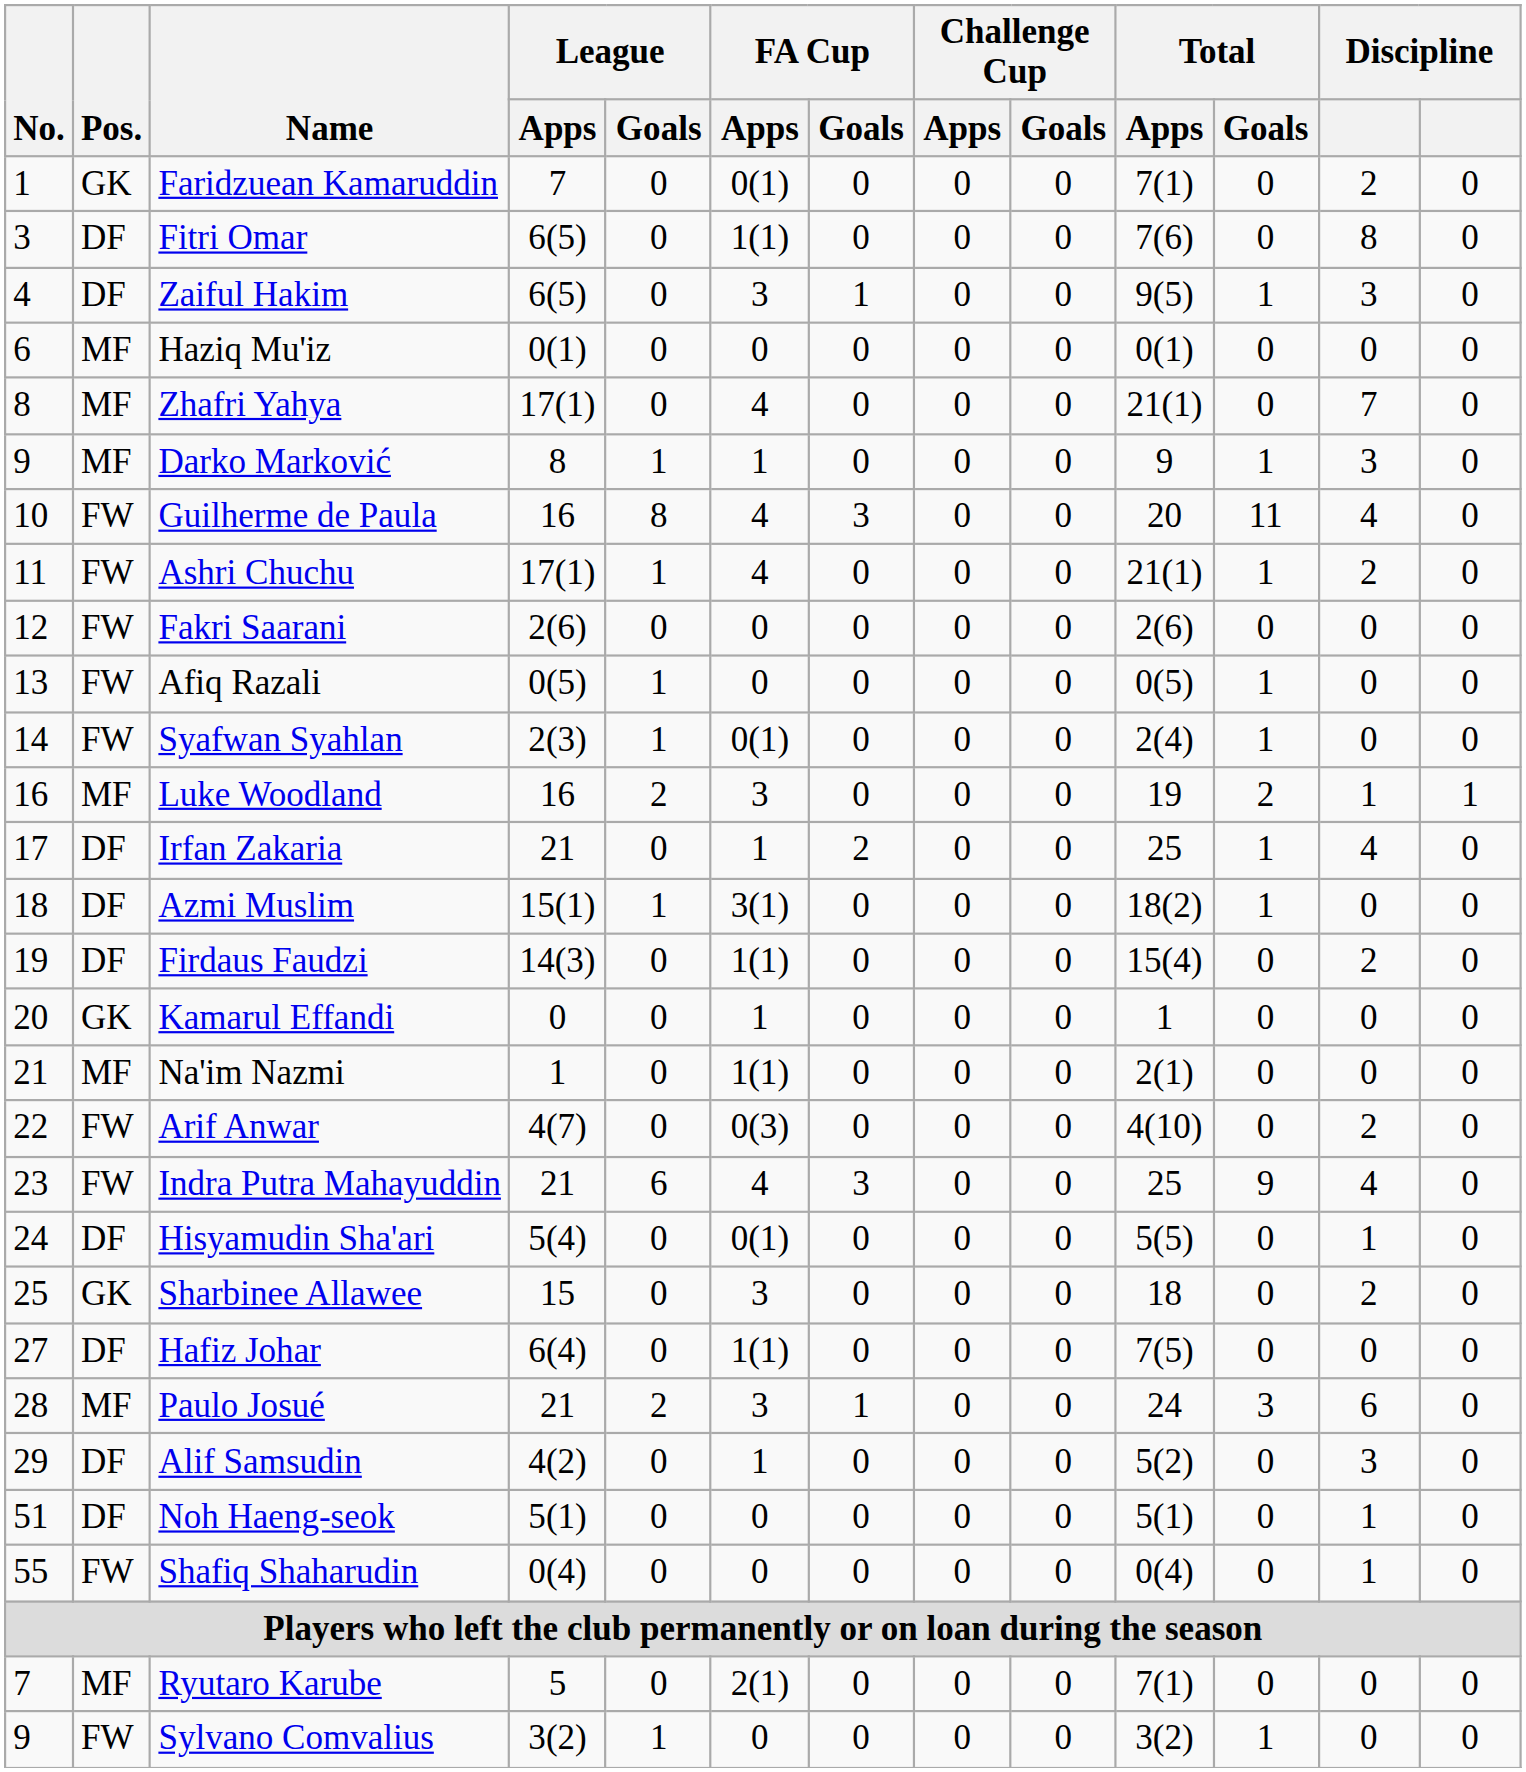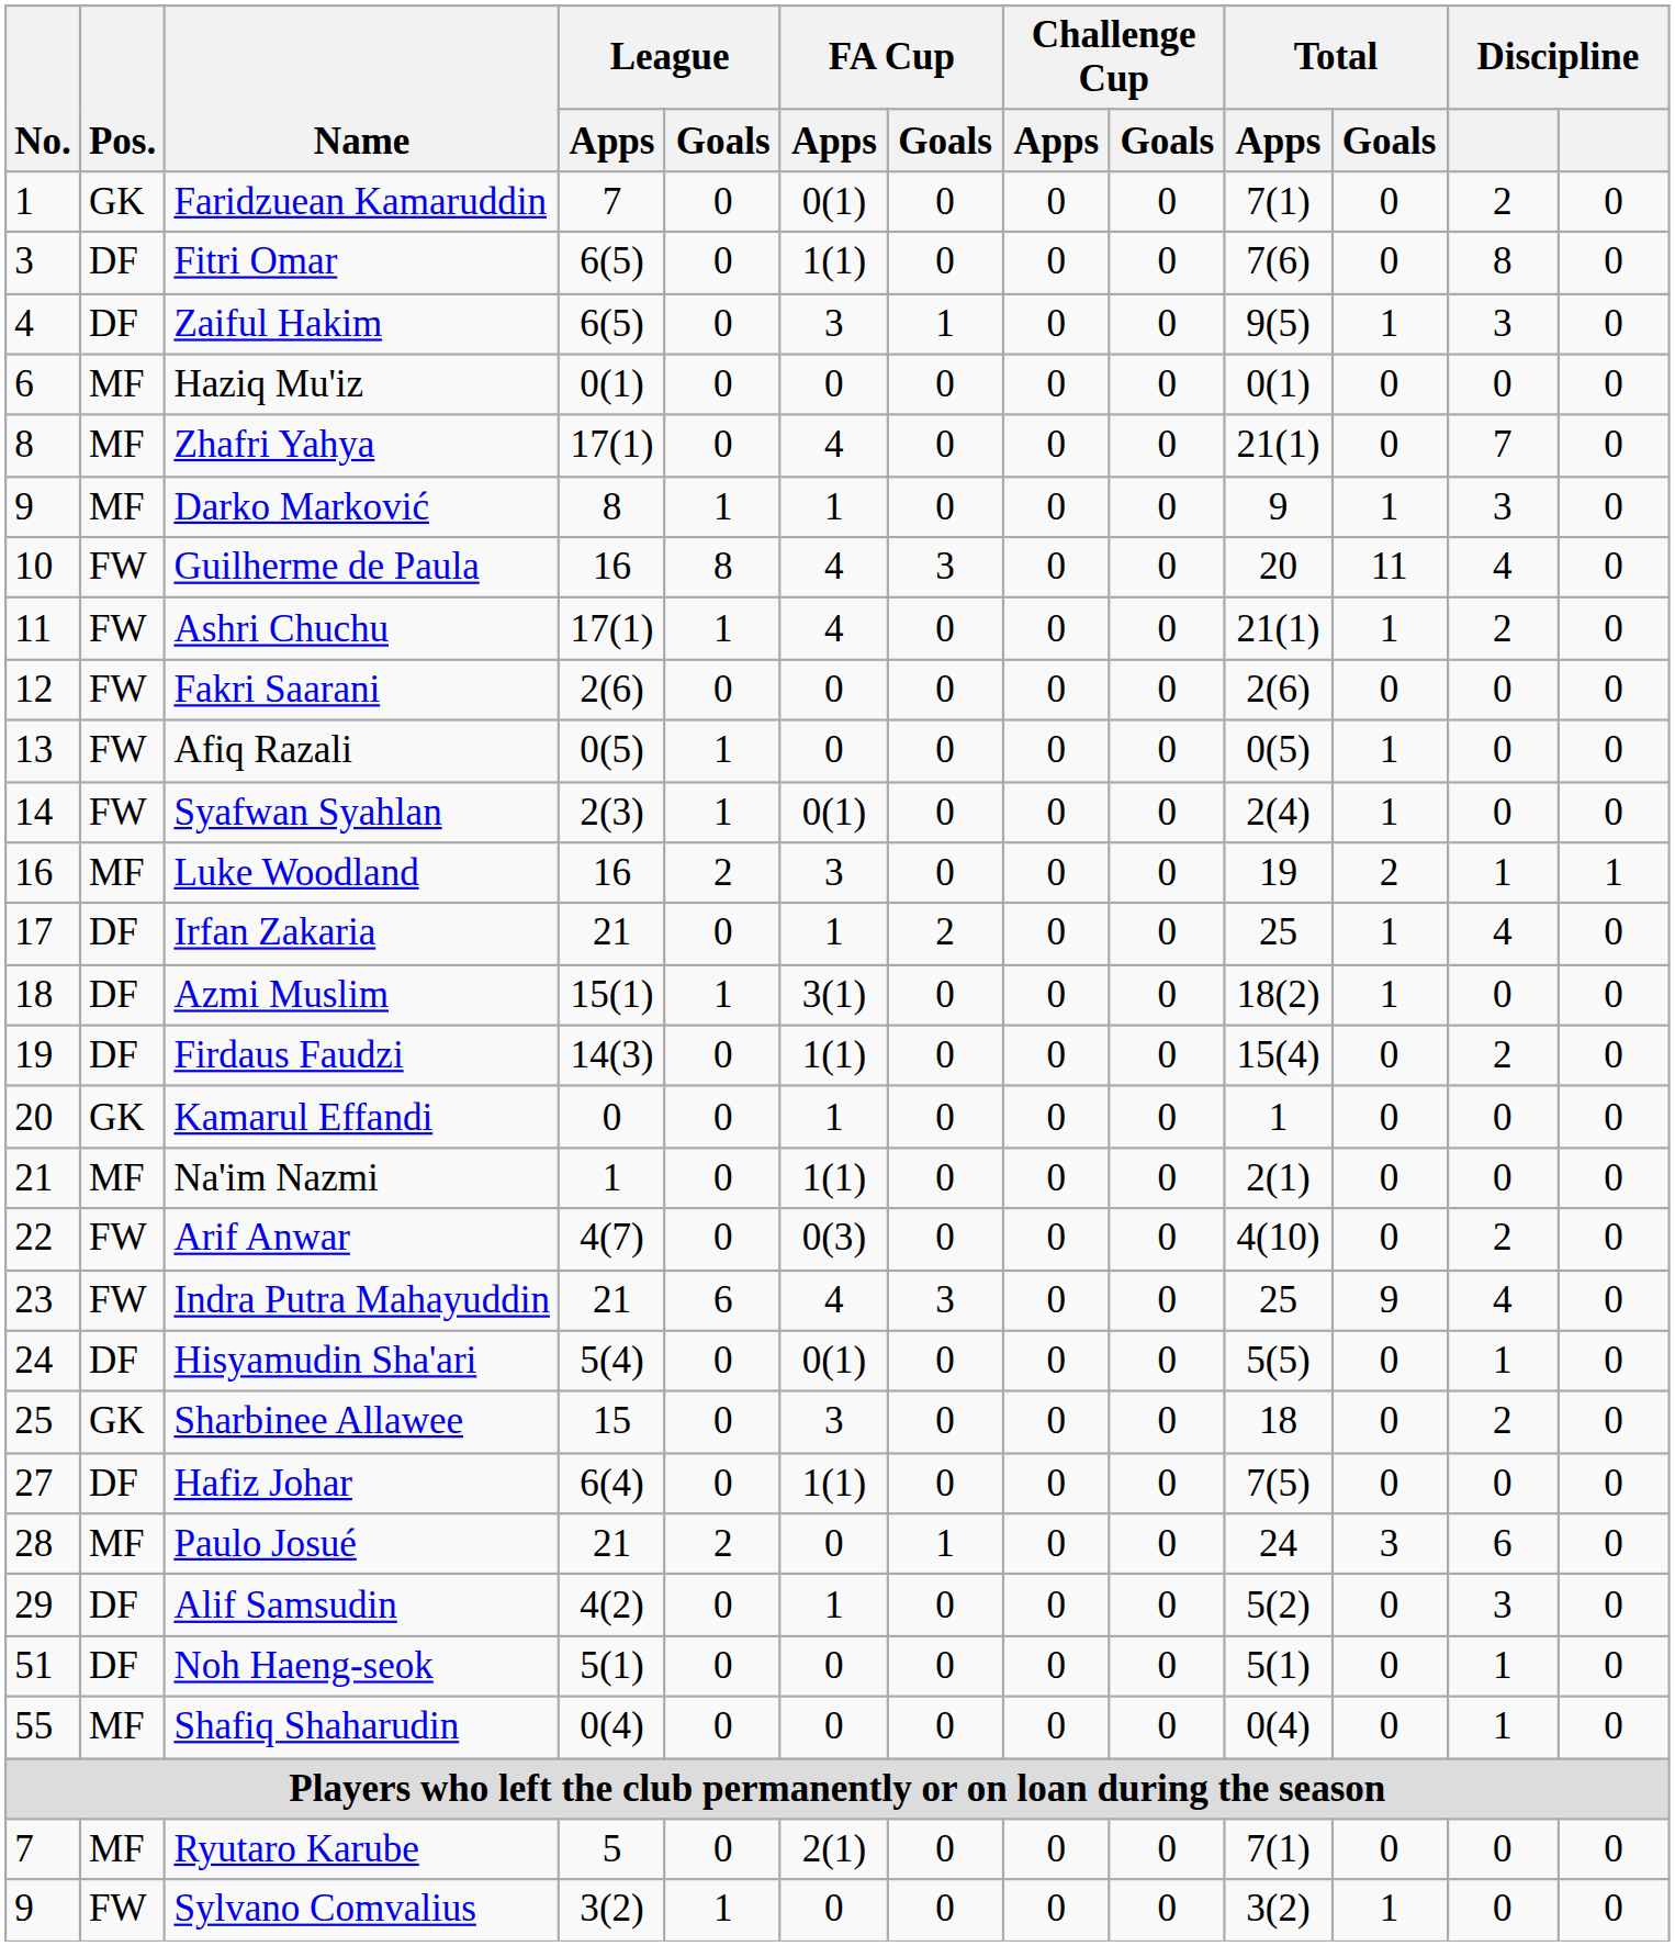Paulo Josué | FA Cup / Apps: 3 -> 0
Shafiq Shaharudin | Pos.: FW -> MF
